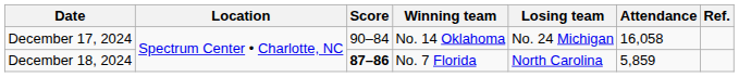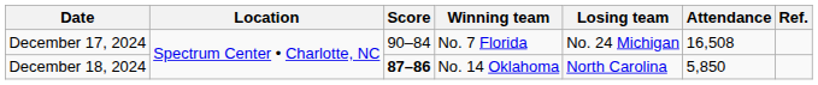December 17, 2024 | Winning team: No. 14 Oklahoma -> No. 7 Florida
December 17, 2024 | Attendance: 16,058 -> 16,508
December 18, 2024 | Winning team: No. 7 Florida -> No. 14 Oklahoma
December 18, 2024 | Attendance: 5,859 -> 5,850
